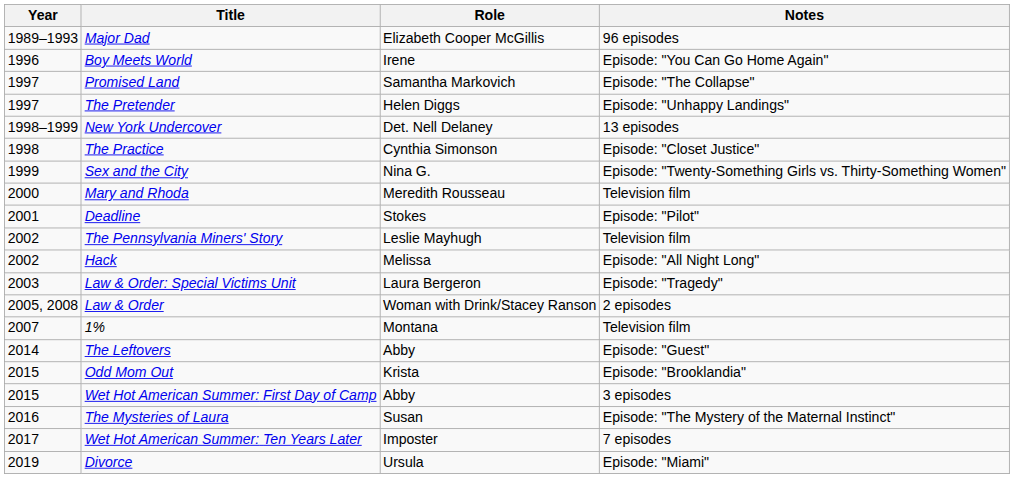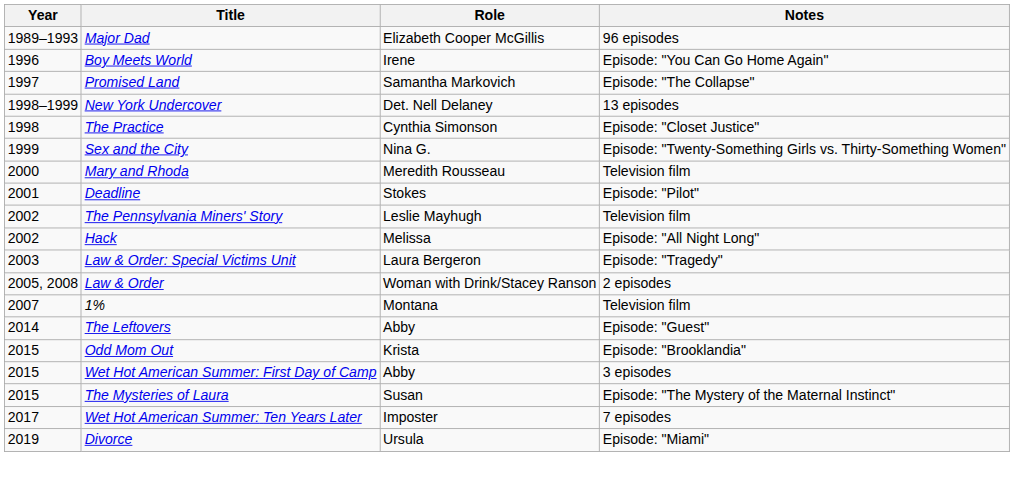- row: 1997 | The Pretender | Helen Diggs | Episode: "Unhappy Landings"
The Mysteries of Laura | Year: 2016 -> 2015
